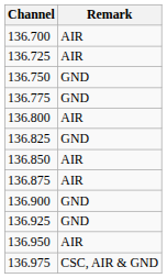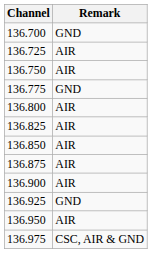136.700 | Remark: AIR -> GND
136.750 | Remark: GND -> AIR
136.825 | Remark: GND -> AIR
136.900 | Remark: GND -> AIR
